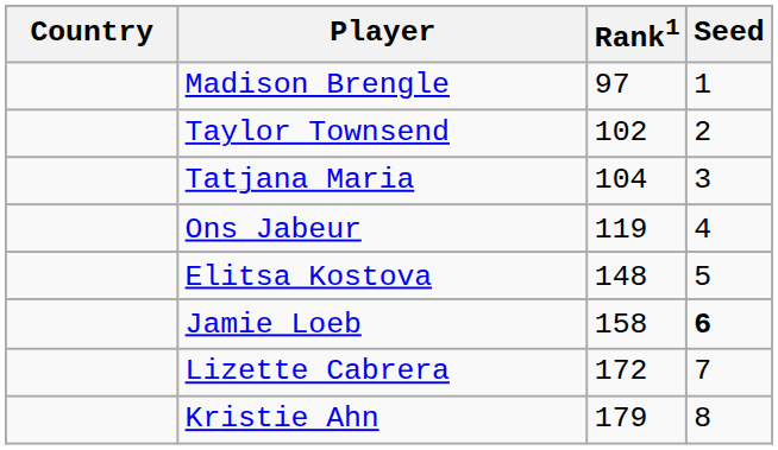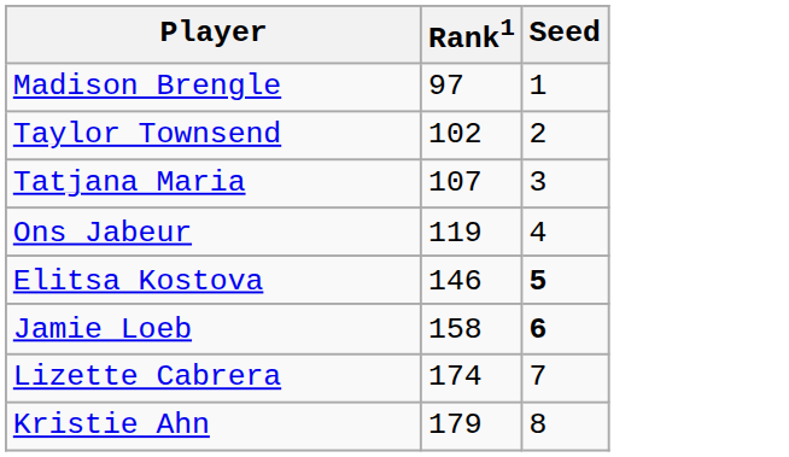- column: Country
Tatjana Maria | Rank1: 104 -> 107
Elitsa Kostova | Rank1: 148 -> 146
Elitsa Kostova | Seed: normal -> bold
Lizette Cabrera | Rank1: 172 -> 174
